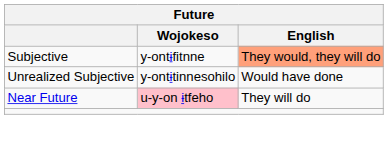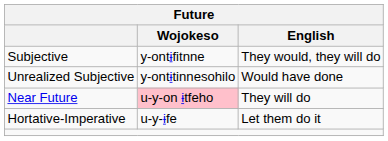Subjective | English: lightsalmon background -> no background
+ row: Hortative-Imperative | u-y-ɨfe | Let them do it
